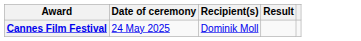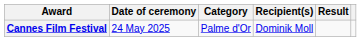+ column: Category | Palme d'Or
